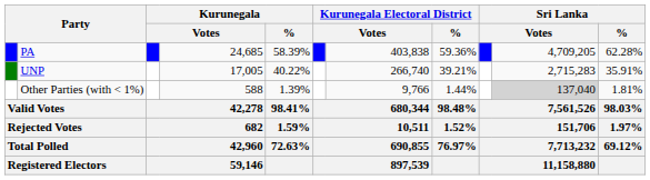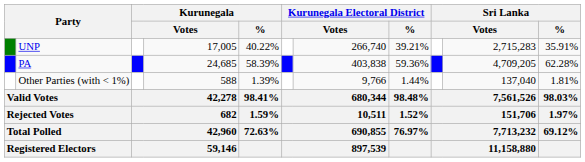rows swapped: PA <-> UNP
Other Parties (with < 1%) | column 10: lightgrey background -> no background
